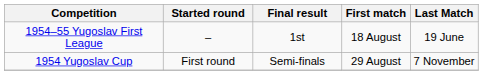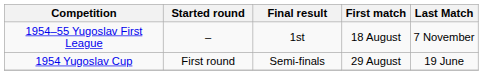1954–55 Yugoslav First League | Last Match: 19 June -> 7 November
1954 Yugoslav Cup | Last Match: 7 November -> 19 June
